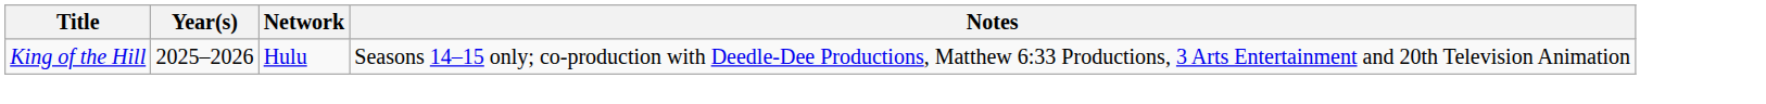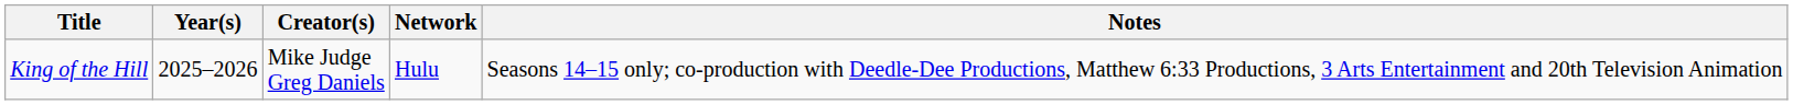+ column: Creator(s) | Mike Judge Greg Daniels
